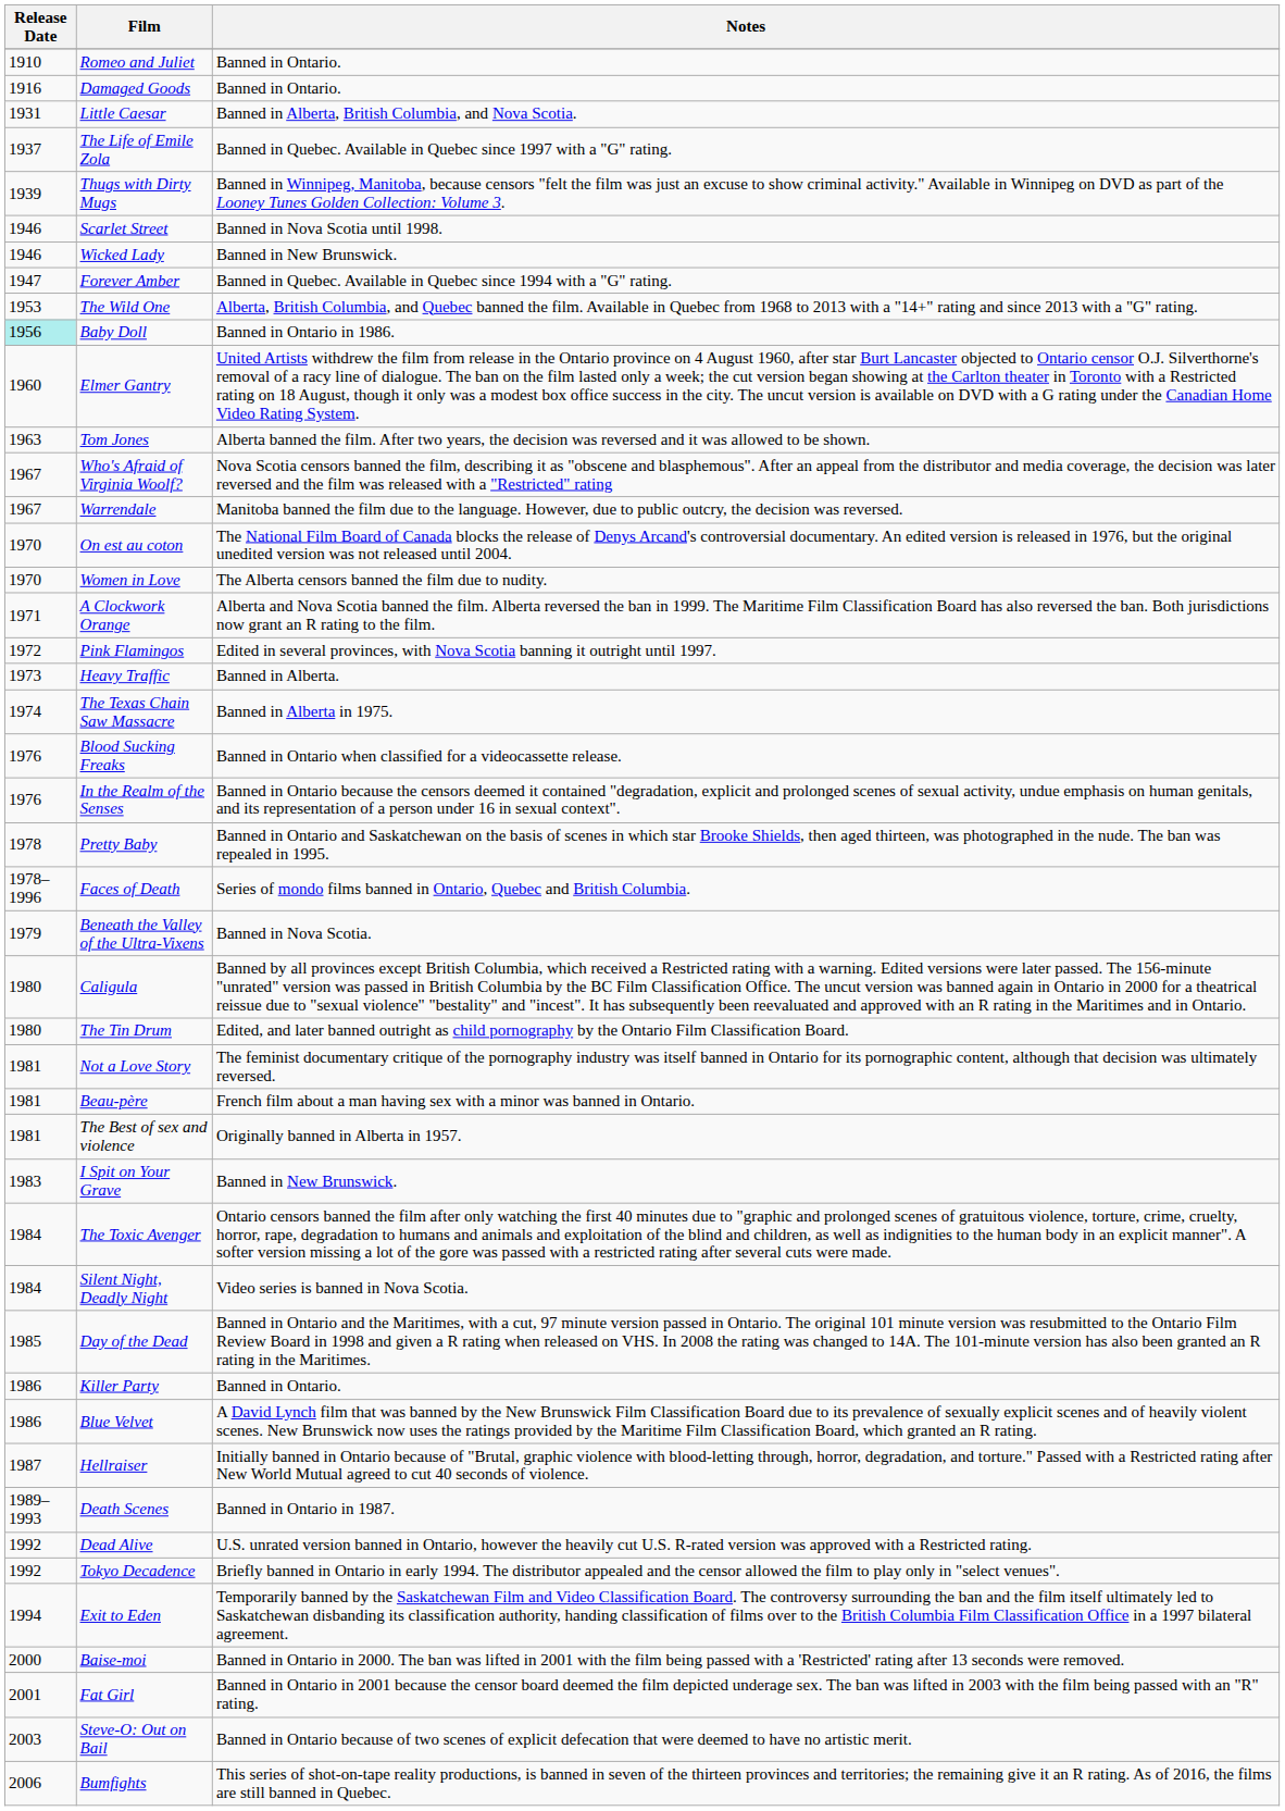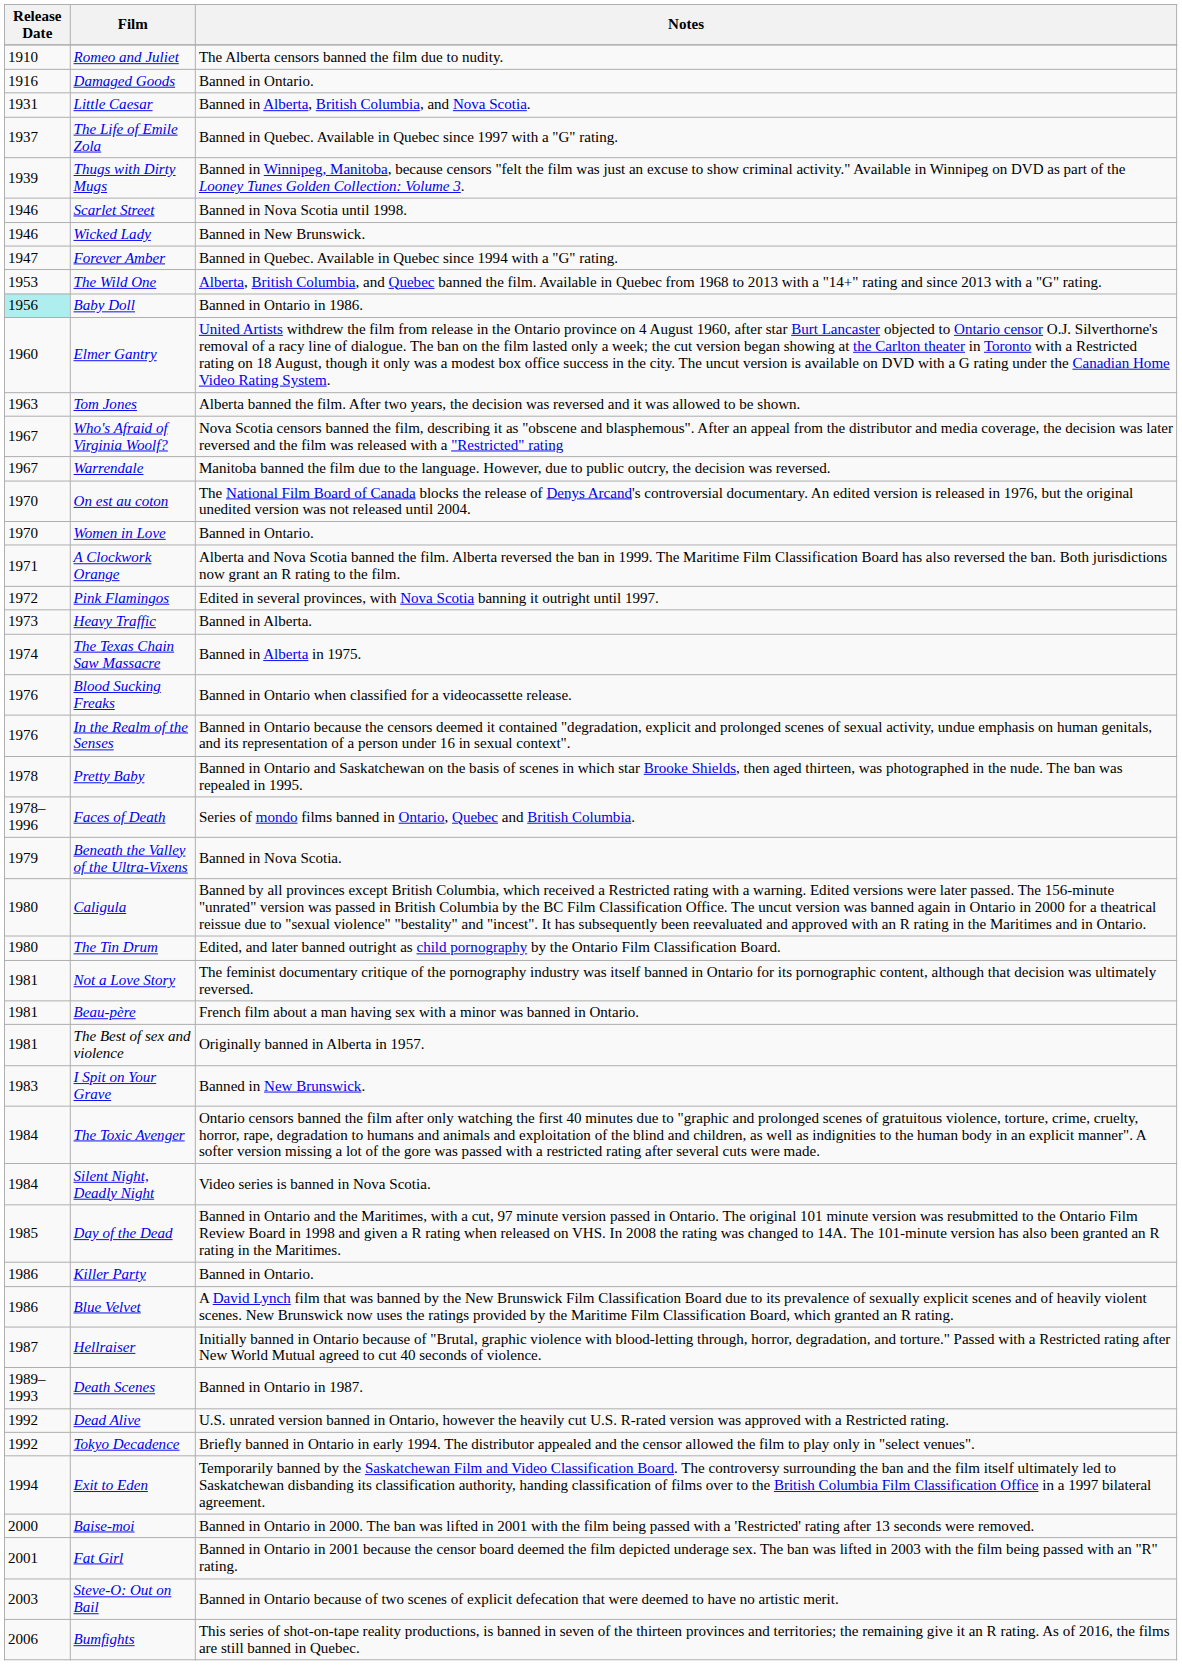Romeo and Juliet | Notes: Banned in Ontario. -> The Alberta censors banned the film due to nudity.
Women in Love | Notes: The Alberta censors banned the film due to nudity. -> Banned in Ontario.
